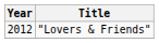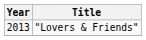"Lovers & Friends" | Year: 2012 -> 2013
